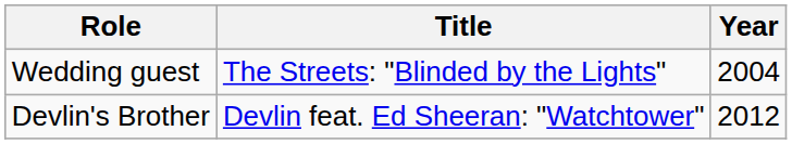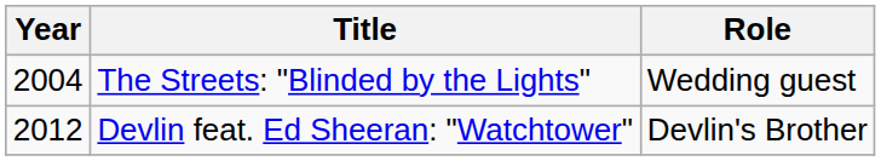columns swapped: Year <-> Role
